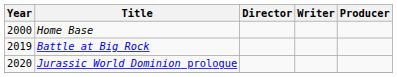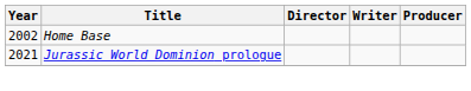Home Base | Year: 2000 -> 2002
- row: 2019 | Battle at Big Rock
Jurassic World Dominion prologue | Year: 2020 -> 2021
